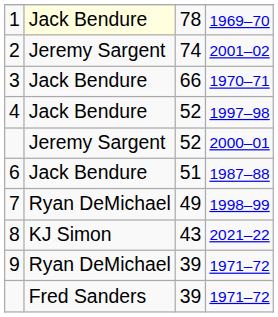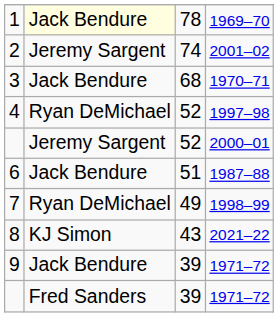3 | column 3: 66 -> 68
4 | column 2: Jack Bendure -> Ryan DeMichael
9 | column 2: Ryan DeMichael -> Jack Bendure
